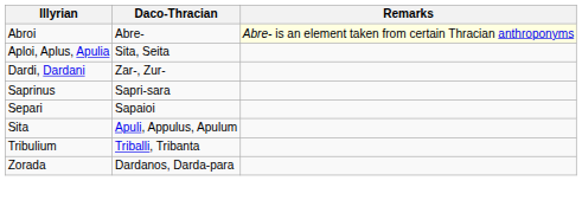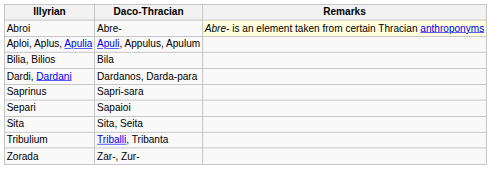Aploi, Aplus, Apulia | Daco-Thracian: Sita, Seita -> Apuli, Appulus, Apulum
+ row: Bilia, Bilios | Bila
Dardi, Dardani | Daco-Thracian: Zar-, Zur- -> Dardanos, Darda-para
Sita | Daco-Thracian: Apuli, Appulus, Apulum -> Sita, Seita
Zorada | Daco-Thracian: Dardanos, Darda-para -> Zar-, Zur-
